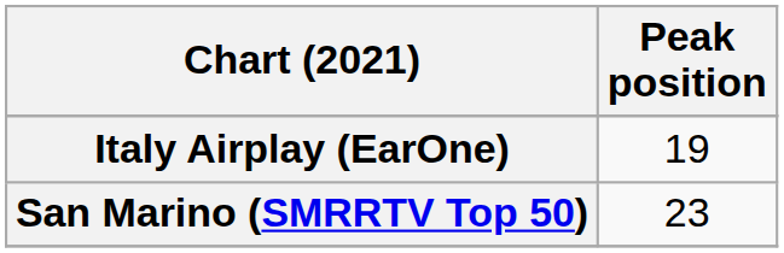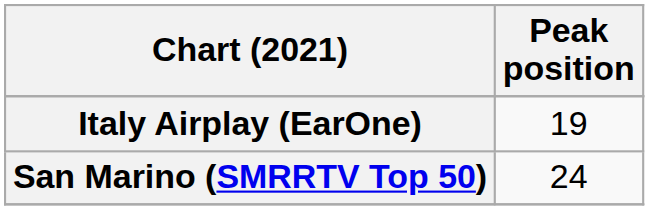San Marino (SMRRTV Top 50) | Peak position: 23 -> 24
